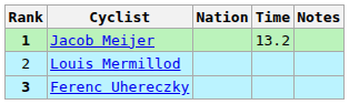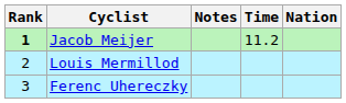columns swapped: Nation <-> Notes
Jacob Meijer | Time: 13.2 -> 11.2
Ferenc Uhereczky | Rank: bold -> normal
